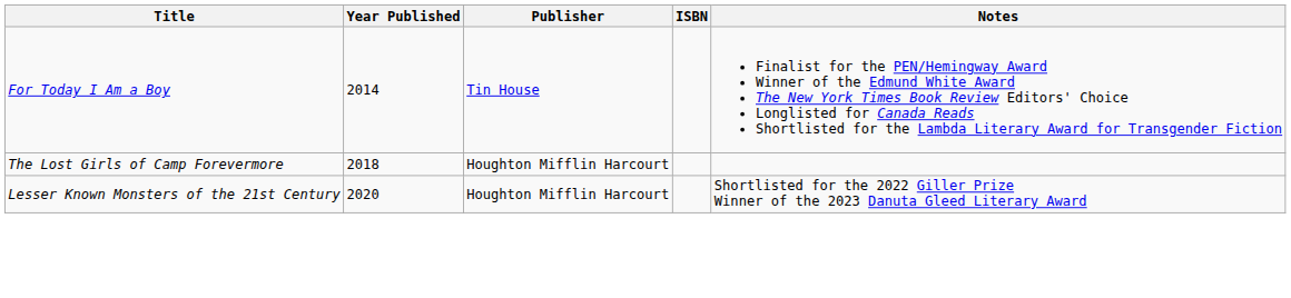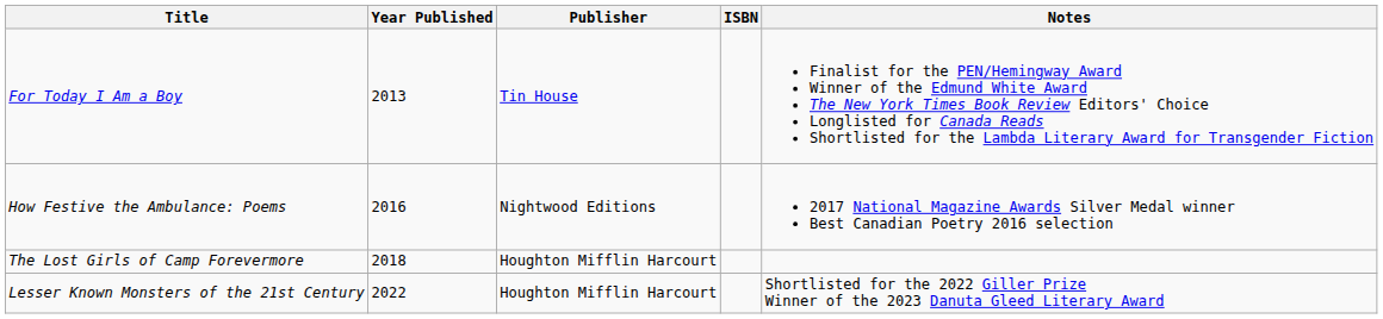For Today I Am a Boy | Year Published: 2014 -> 2013
+ row: How Festive the Ambulance: Poems | 2016 | Nightwood Editions | 2017 National Magazine Awards Silver Medal winner Best Canadian Poetry 2016 selection
Lesser Known Monsters of the 21st Century | Year Published: 2020 -> 2022
